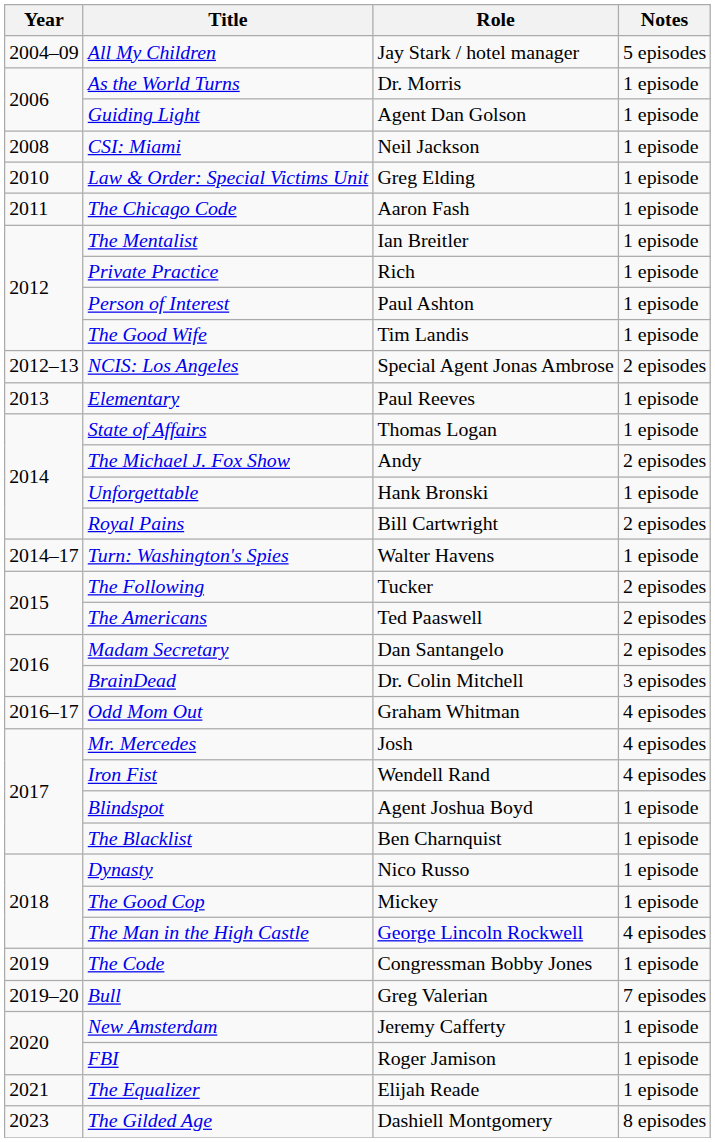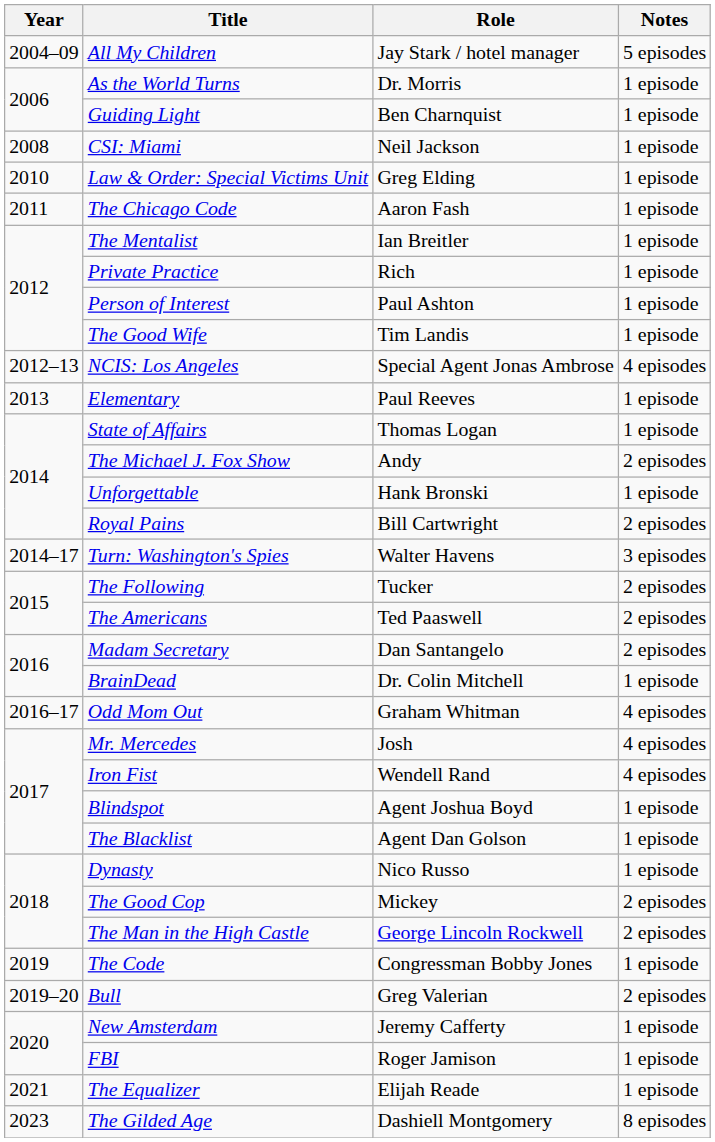Guiding Light | Role: Agent Dan Golson -> Ben Charnquist
NCIS: Los Angeles | Notes: 2 episodes -> 4 episodes
Turn: Washington's Spies | Notes: 1 episode -> 3 episodes
BrainDead | Notes: 3 episodes -> 1 episode
The Blacklist | Role: Ben Charnquist -> Agent Dan Golson
The Good Cop | Notes: 1 episode -> 2 episodes
The Man in the High Castle | Notes: 4 episodes -> 2 episodes
Bull | Notes: 7 episodes -> 2 episodes
